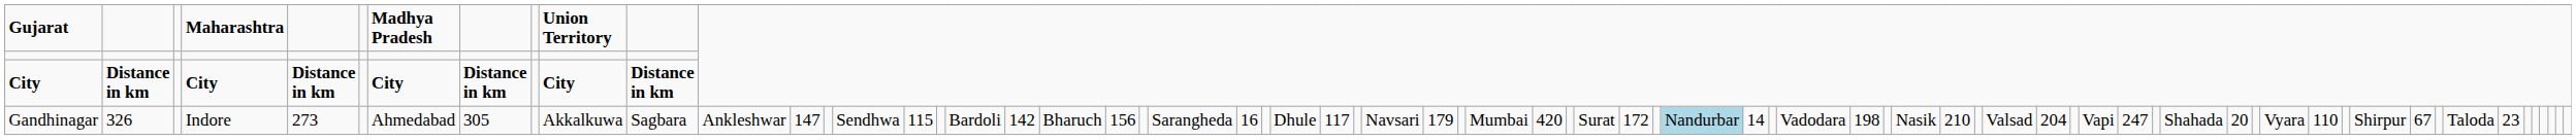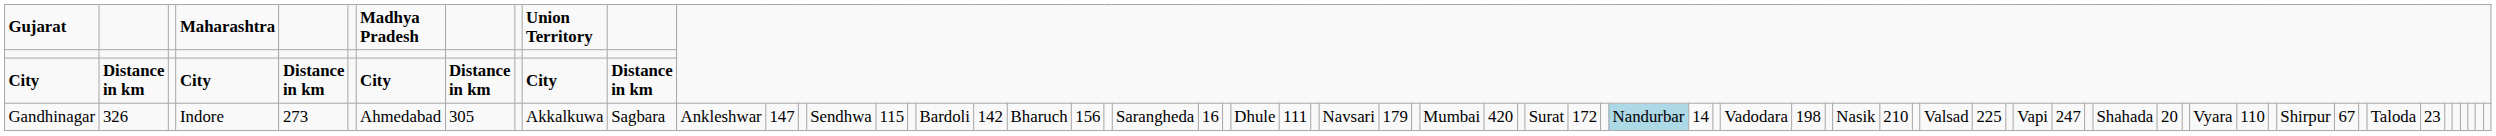Gandhinagar | column 27: 117 -> 111
Gandhinagar | column 48: 204 -> 225
